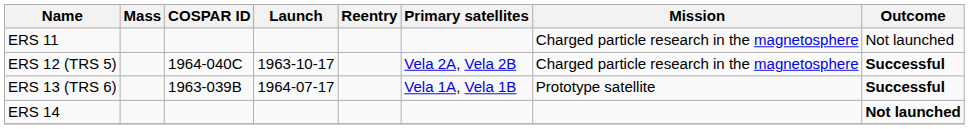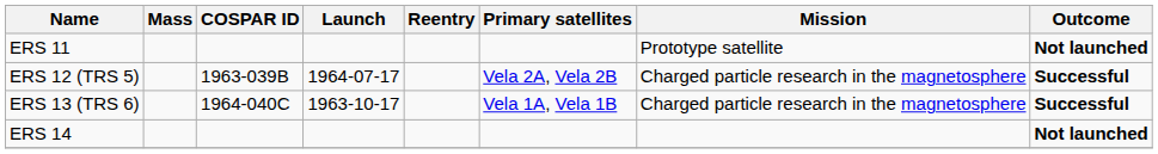ERS 11 | Mission: Charged particle research in the magnetosphere -> Prototype satellite
ERS 11 | Outcome: normal -> bold
ERS 12 (TRS 5) | COSPAR ID: 1964-040C -> 1963-039B
ERS 12 (TRS 5) | Launch: 1963-10-17 -> 1964-07-17
ERS 13 (TRS 6) | COSPAR ID: 1963-039B -> 1964-040C
ERS 13 (TRS 6) | Launch: 1964-07-17 -> 1963-10-17
ERS 13 (TRS 6) | Mission: Prototype satellite -> Charged particle research in the magnetosphere
